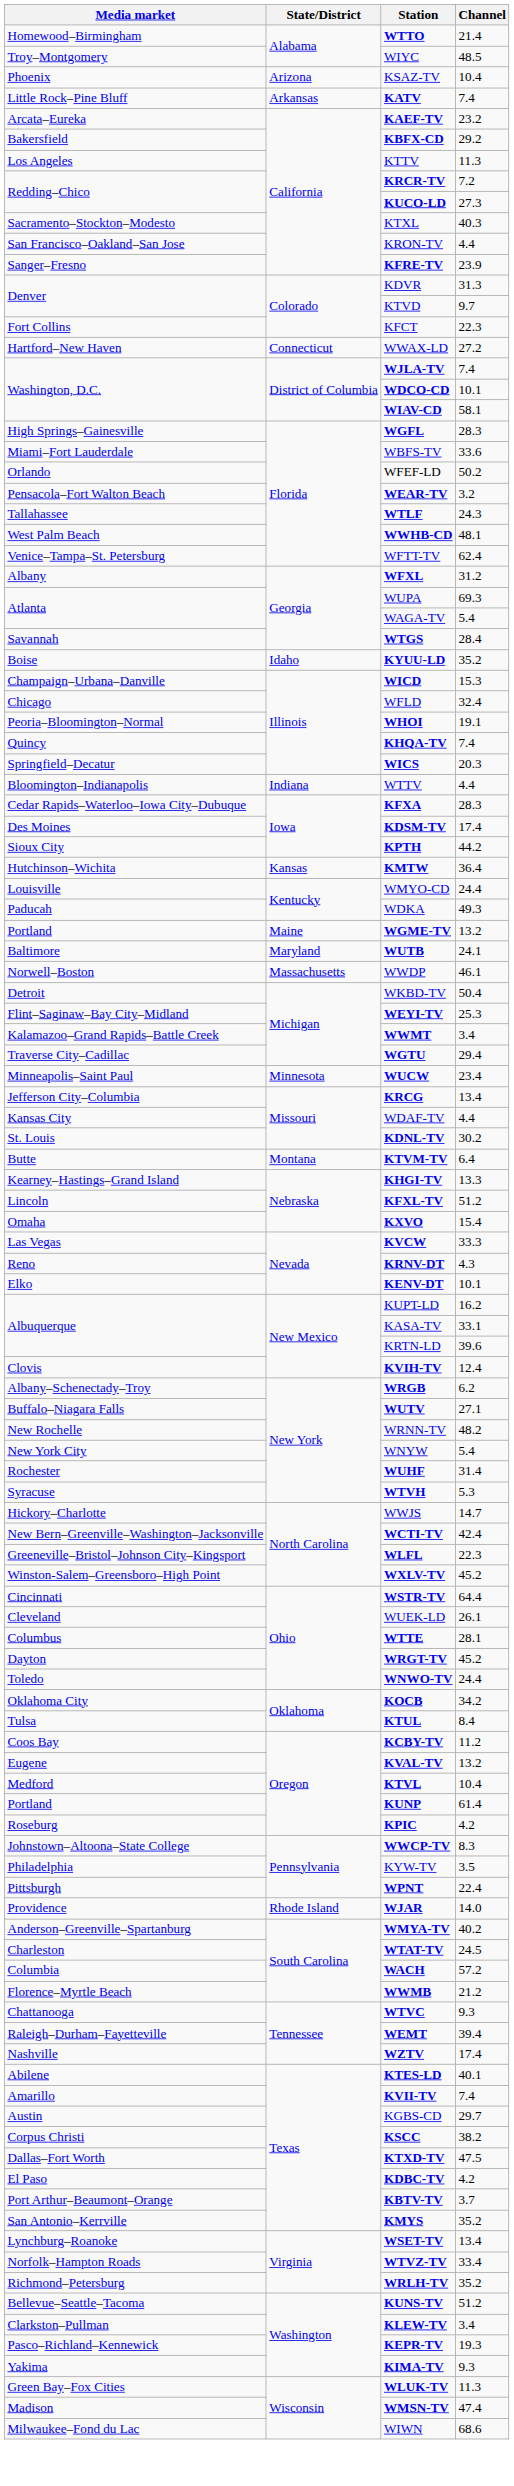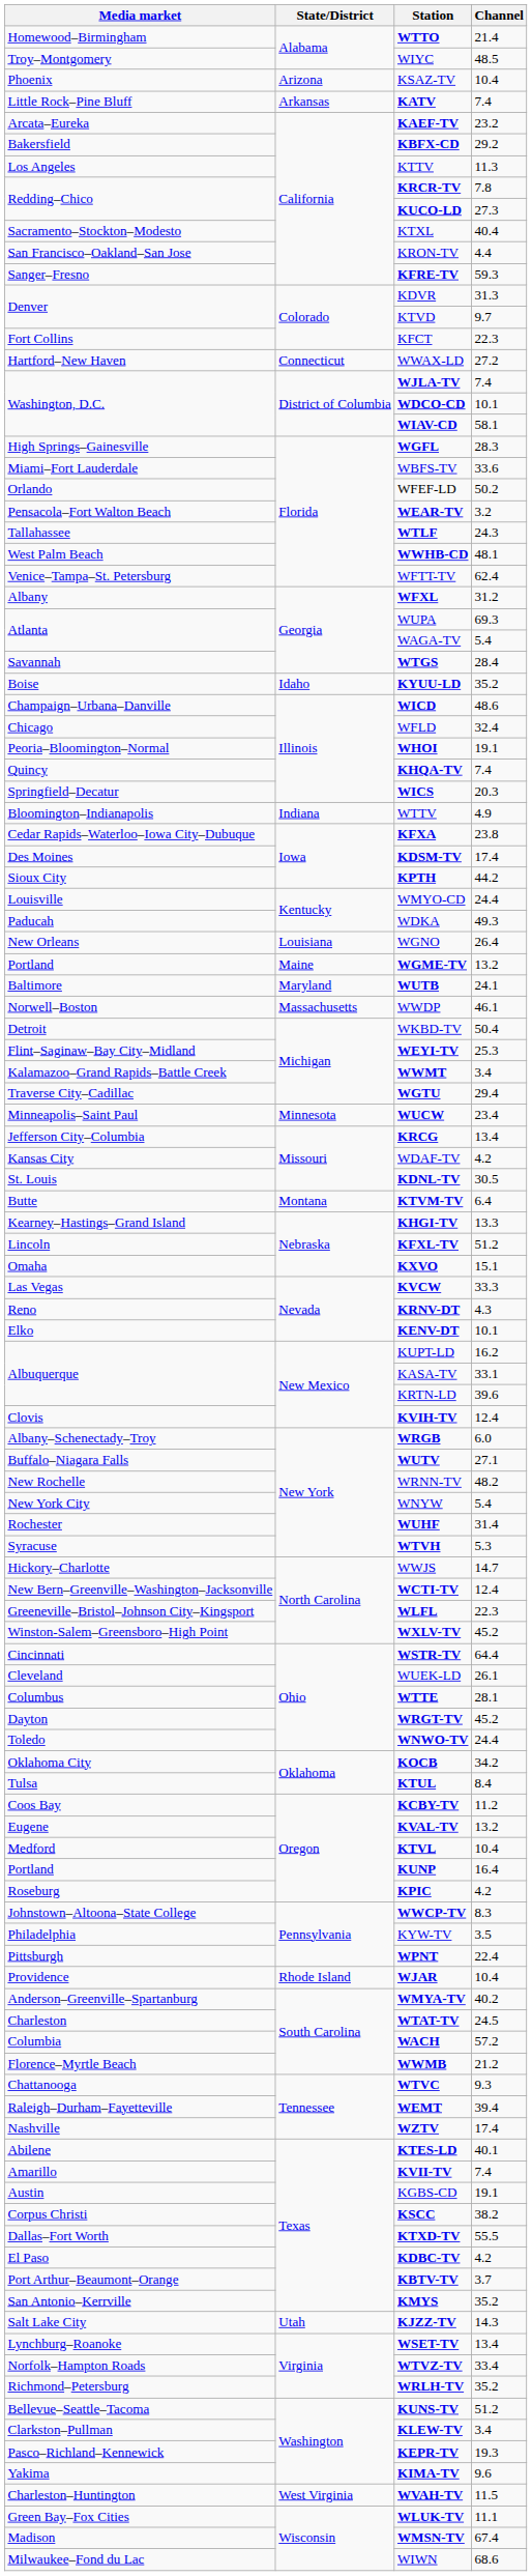KRCR-TV | Channel: 7.2 -> 7.8
KTXL | Channel: 40.3 -> 40.4
KFRE-TV | Channel: 23.9 -> 59.3
WICD | Channel: 15.3 -> 48.6
WTTV | Channel: 4.4 -> 4.9
KFXA | Channel: 28.3 -> 23.8
- row: Hutchinson–Wichita | Kansas | KMTW | 36.4
+ row: New Orleans | Louisiana | WGNO | 26.4
WDAF-TV | Channel: 4.4 -> 4.2
KDNL-TV | Channel: 30.2 -> 30.5
KXVO | Channel: 15.4 -> 15.1
WRGB | Channel: 6.2 -> 6.0
WCTI-TV | Channel: 42.4 -> 12.4
KUNP | Channel: 61.4 -> 16.4
WJAR | Channel: 14.0 -> 10.4
KGBS-CD | Channel: 29.7 -> 19.1
KTXD-TV | Channel: 47.5 -> 55.5
+ row: Salt Lake City | Utah | KJZZ-TV | 14.3
KIMA-TV | Channel: 9.3 -> 9.6
+ row: Charleston–Huntington | West Virginia | WVAH-TV | 11.5
WLUK-TV | Channel: 11.3 -> 11.1
WMSN-TV | Channel: 47.4 -> 67.4
